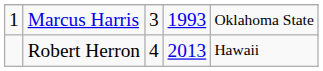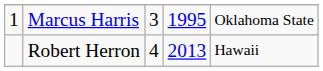Marcus Harris | column 4: 1993 -> 1995
